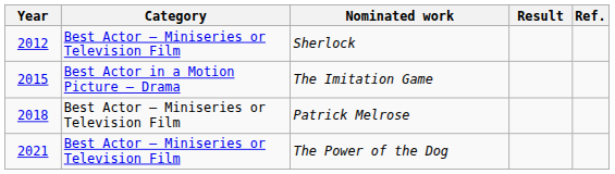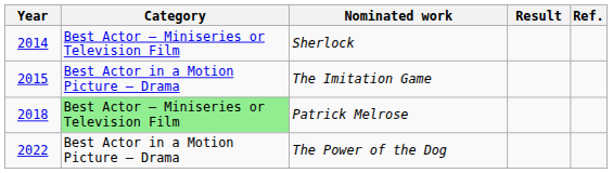Sherlock | Year: 2012 -> 2014
Patrick Melrose | Category: no background -> lightgreen background
The Power of the Dog | Year: 2021 -> 2022
The Power of the Dog | Category: Best Actor – Miniseries or Television Film -> Best Actor in a Motion Picture – Drama
